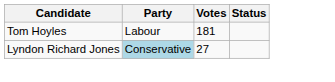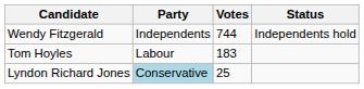+ row: Wendy Fitzgerald | Independents | 744 | Independents hold
Tom Hoyles | Votes: 181 -> 183
Lyndon Richard Jones | Votes: 27 -> 25
